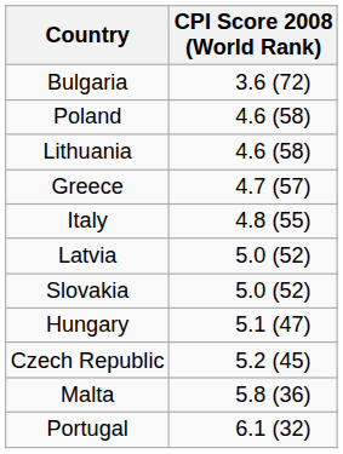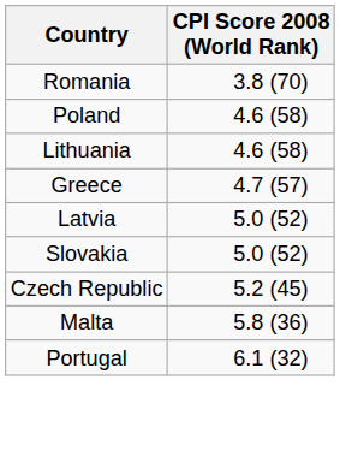- row: Bulgaria | 3.6 (72)
+ row: Romania | 3.8 (70)
- row: Italy | 4.8 (55)
- row: Hungary | 5.1 (47)
